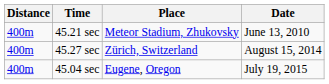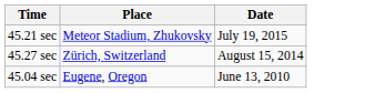- column: Distance | 400m | 400m | 400m
45.21 sec | Date: June 13, 2010 -> July 19, 2015
45.04 sec | Date: July 19, 2015 -> June 13, 2010
